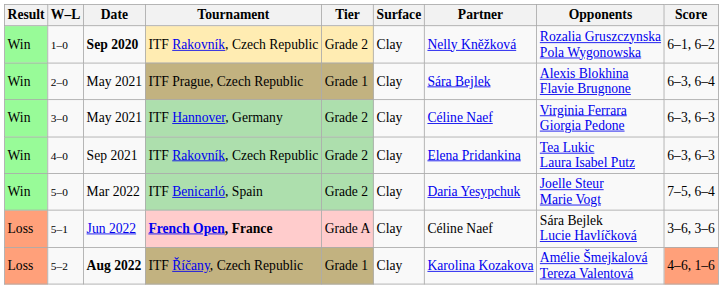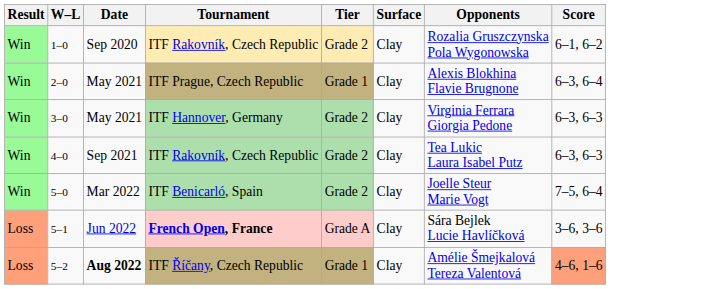- column: Partner | Nelly Kněžková | Sára Bejlek | Céline Naef | Elena Pridankina | Daria Yesypchuk | Céline Naef | Karolina Kozakova
1–0 | Date: bold -> normal
